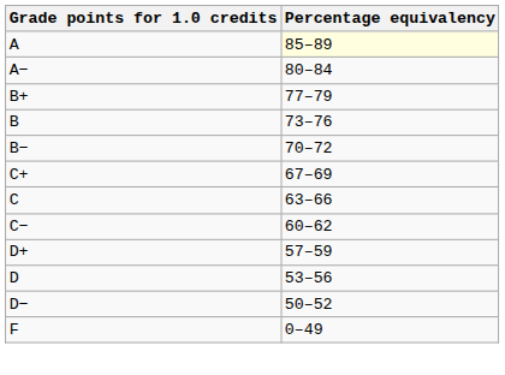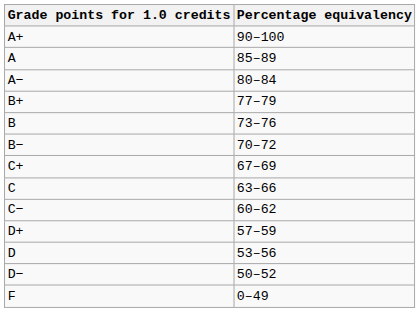+ row: A+ | 90–100
A | Percentage equivalency: lightyellow background -> no background
